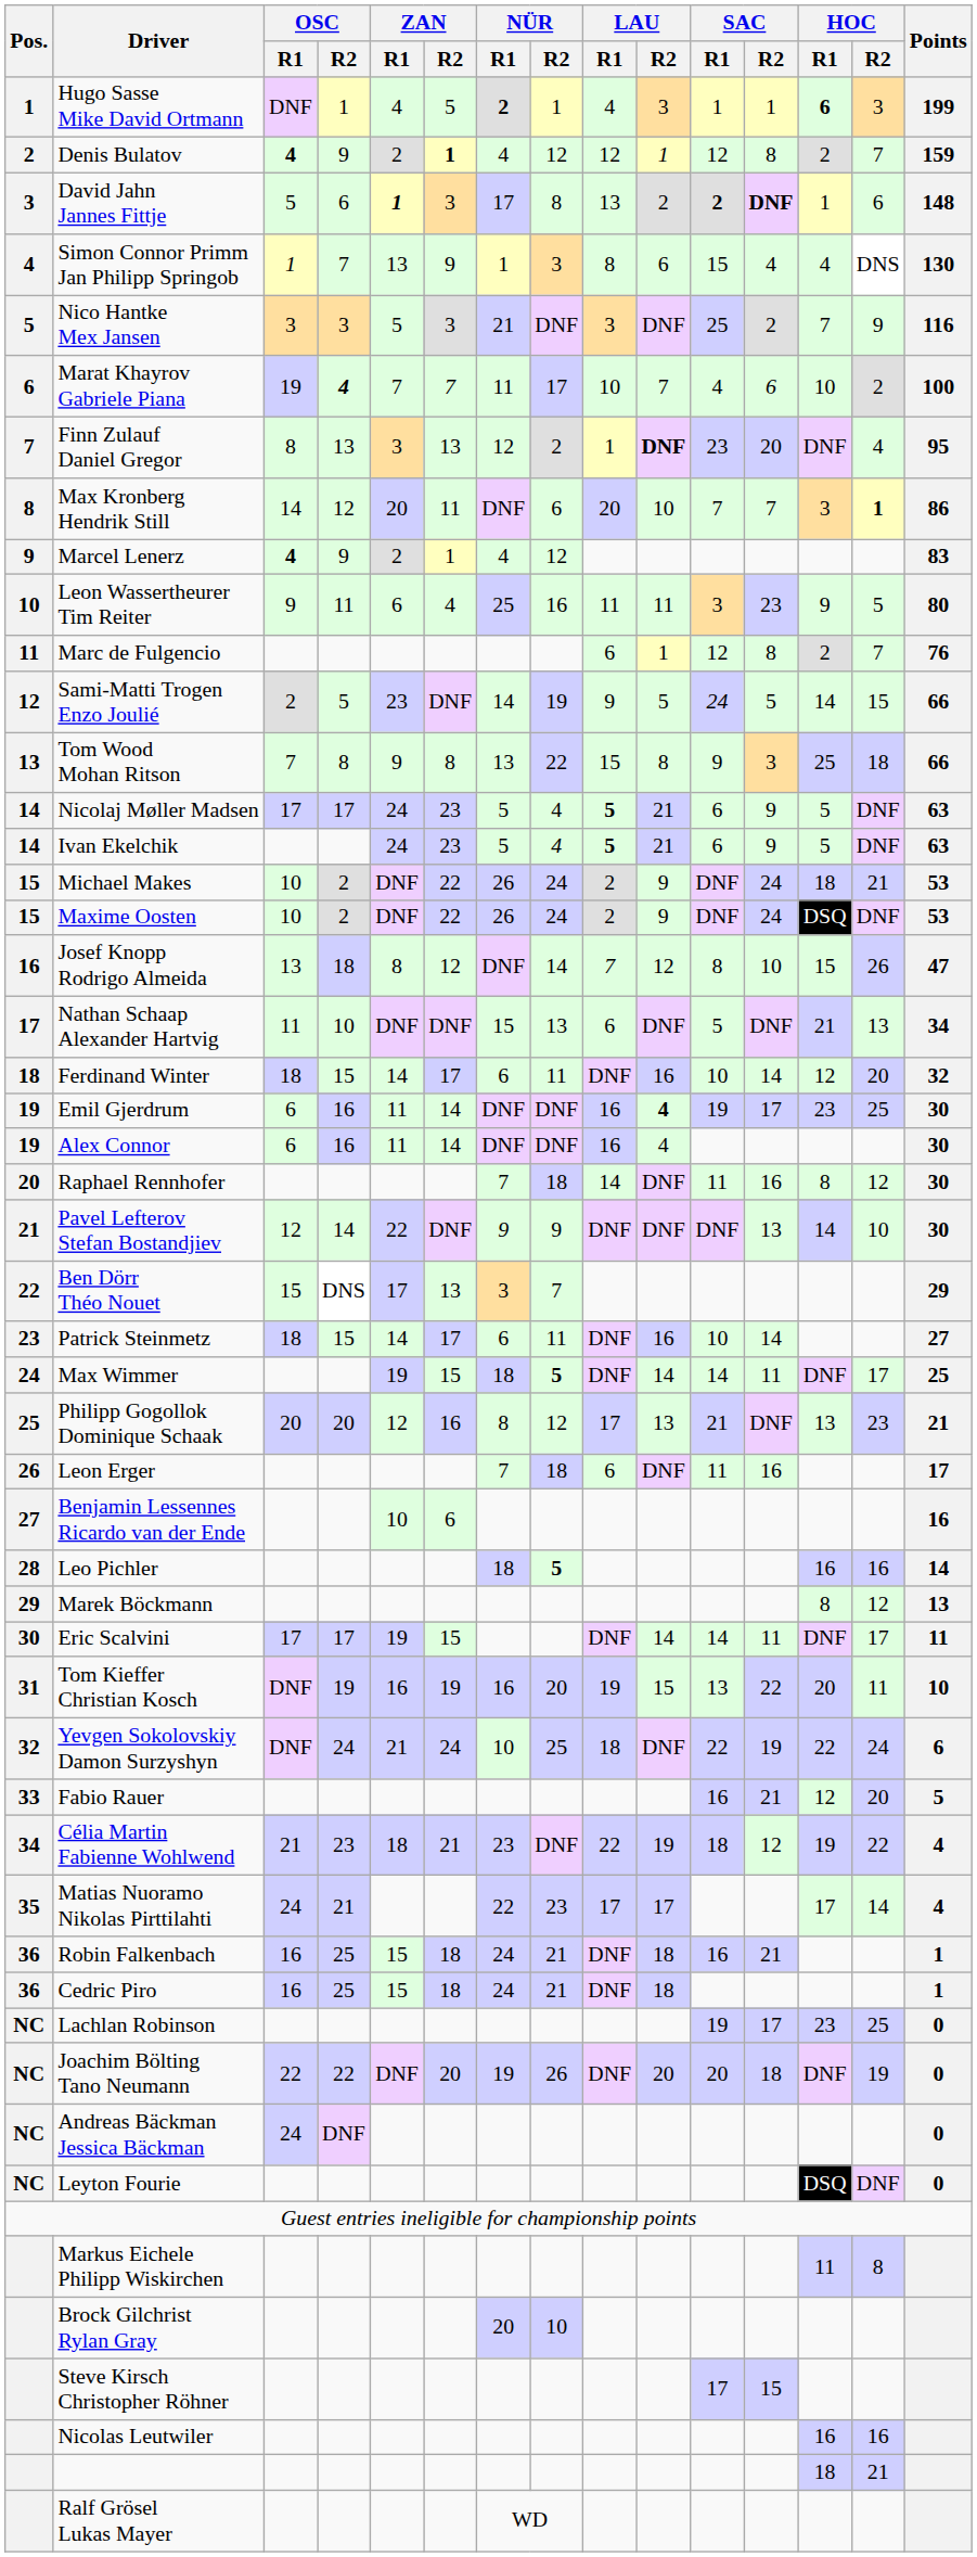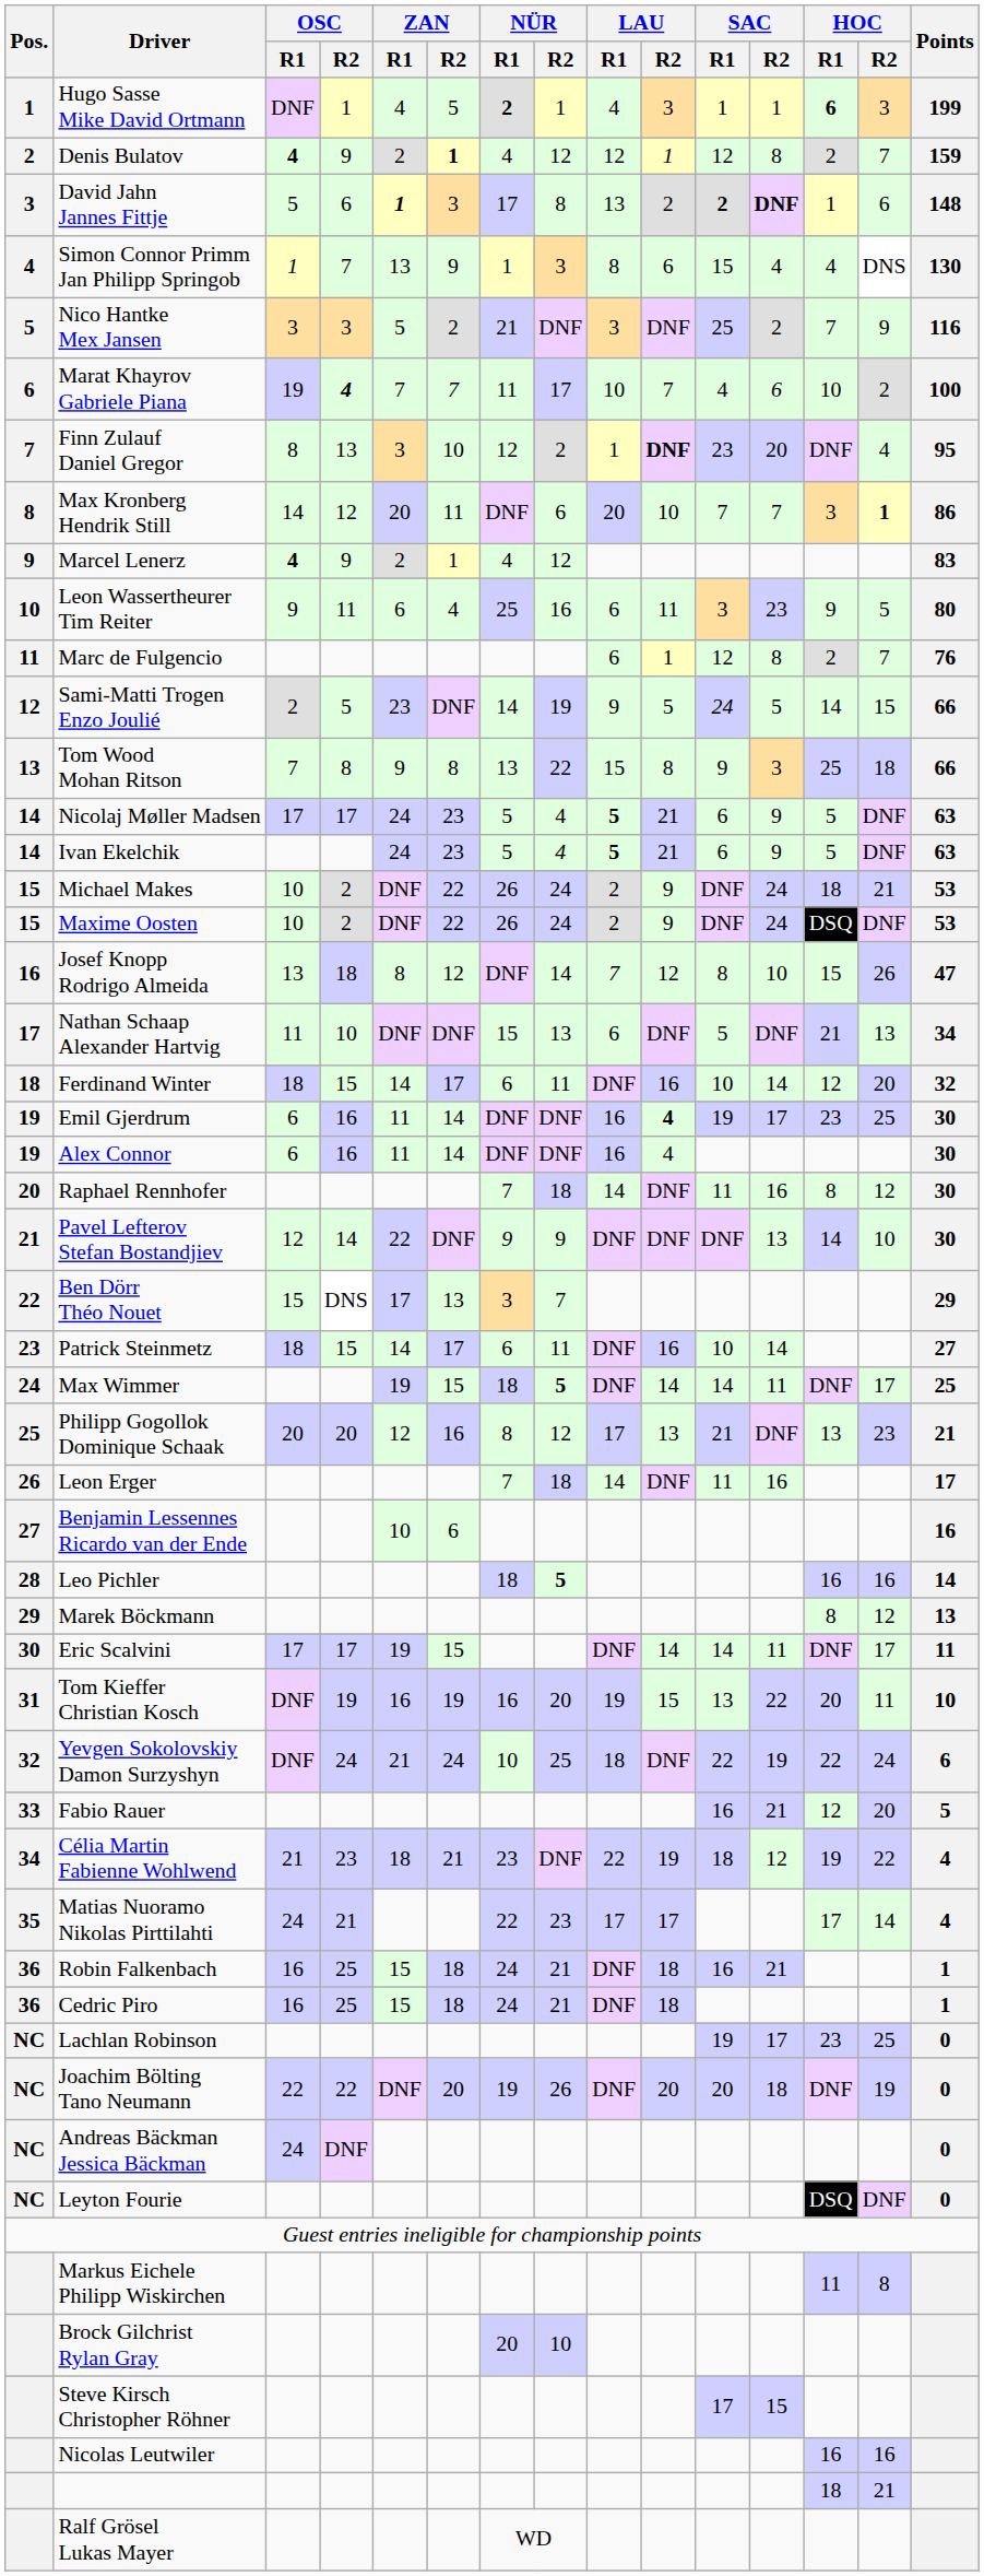Nico Hantke Mex Jansen | ZAN / R2: 3 -> 2
Finn Zulauf Daniel Gregor | ZAN / R2: 13 -> 10
Leon Wassertheurer Tim Reiter | LAU / R1: 11 -> 6
Leon Erger | LAU / R1: 6 -> 14
